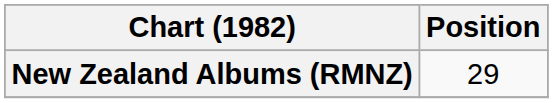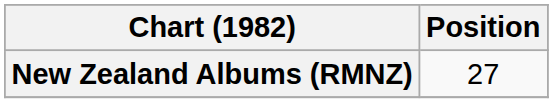New Zealand Albums (RMNZ) | Position: 29 -> 27
